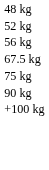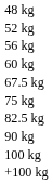+ row: 60 kg
+ row: 82.5 kg
+ row: 100 kg
